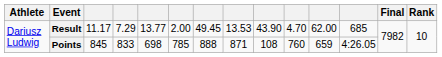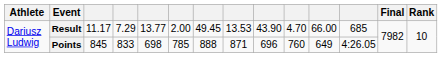Result | column 11: 62.00 -> 66.00
Points | column 9: 108 -> 696
Points | column 11: 659 -> 649
